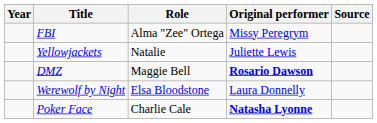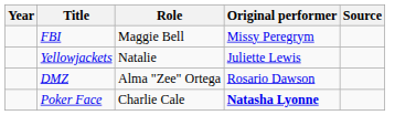FBI | Role: Alma "Zee" Ortega -> Maggie Bell
DMZ | Role: Maggie Bell -> Alma "Zee" Ortega
DMZ | Original performer: bold -> normal
- row: Werewolf by Night | Elsa Bloodstone | Laura Donnelly
